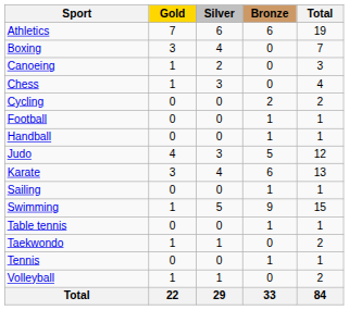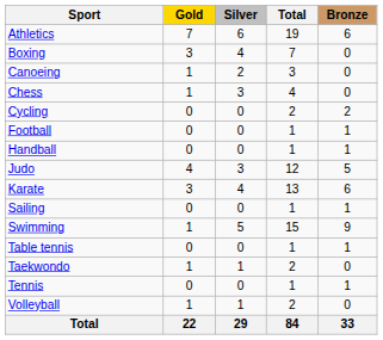columns swapped: Bronze <-> Total
